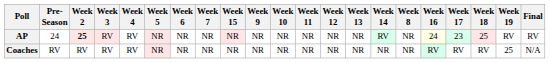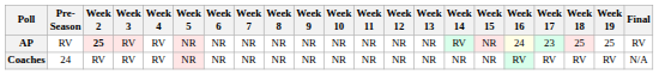columns swapped: Week 8 <-> Week 15
AP | Pre- Season: 24 -> RV
AP | Week 19: RV -> 25
Coaches | Pre- Season: RV -> 24
Coaches | Week 19: 25 -> RV
